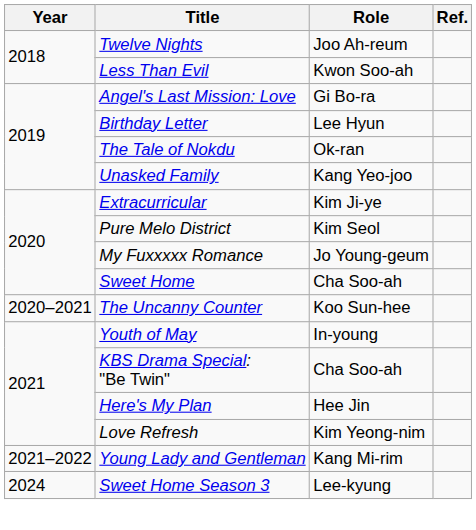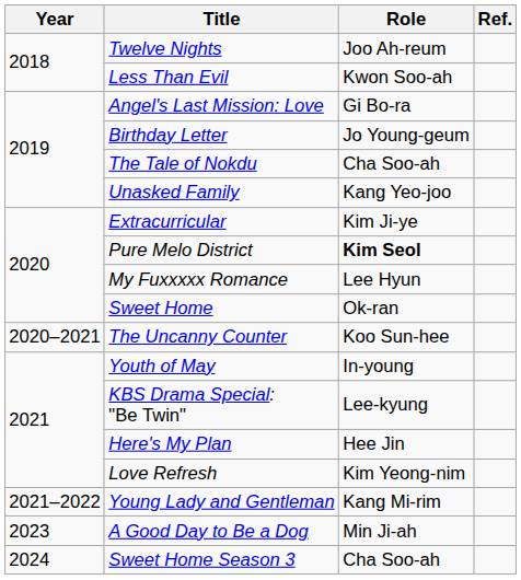Birthday Letter | Role: Lee Hyun -> Jo Young-geum
The Tale of Nokdu | Role: Ok-ran -> Cha Soo-ah
Pure Melo District | Role: normal -> bold
My Fuxxxxx Romance | Role: Jo Young-geum -> Lee Hyun
Sweet Home | Role: Cha Soo-ah -> Ok-ran
KBS Drama Special: "Be Twin" | Role: Cha Soo-ah -> Lee-kyung
+ row: 2023 | A Good Day to Be a Dog | Min Ji-ah
Sweet Home Season 3 | Role: Lee-kyung -> Cha Soo-ah
